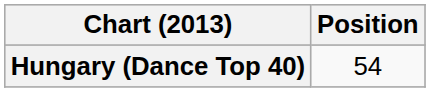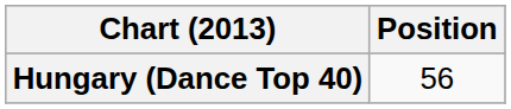Hungary (Dance Top 40) | Position: 54 -> 56
